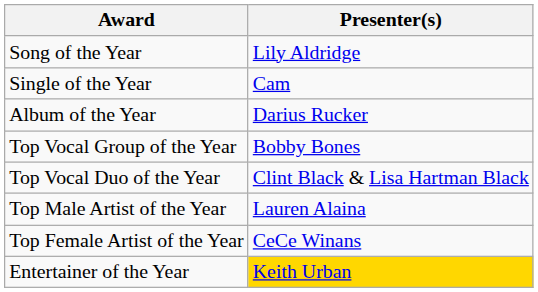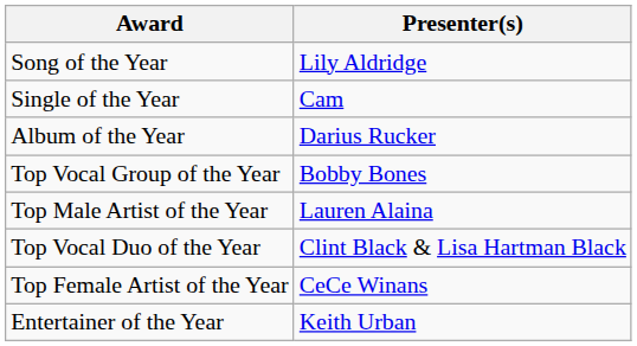rows swapped: Top Male Artist of the Year <-> Top Vocal Duo of the Year
Entertainer of the Year | Presenter(s): gold background -> no background
